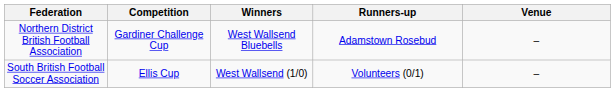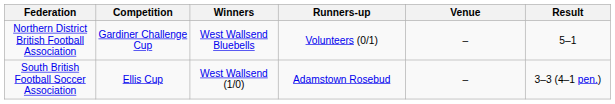+ column: Result | 5–1 | 3–3 (4–1 pen.)
Northern District British Football Association | Runners-up: Adamstown Rosebud -> Volunteers (0/1)
South British Football Soccer Association | Runners-up: Volunteers (0/1) -> Adamstown Rosebud
